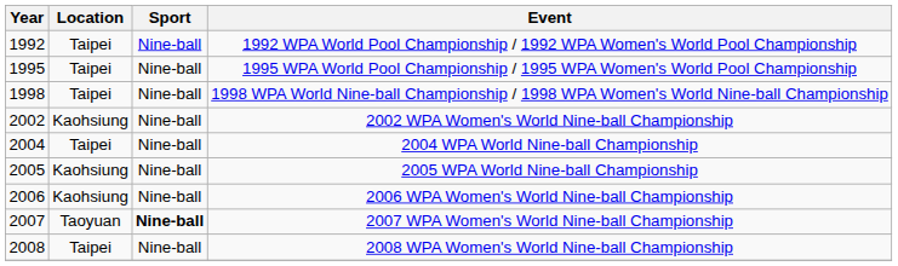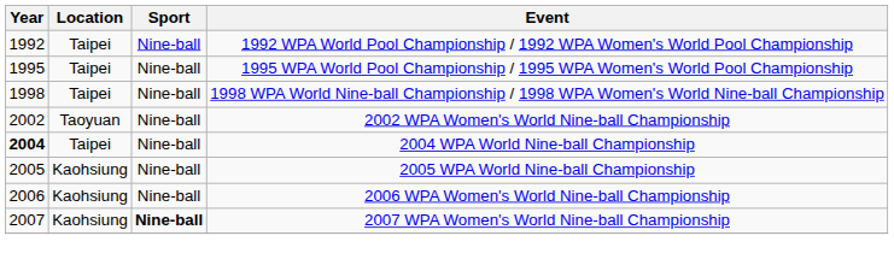2002 WPA Women's World Nine-ball Championship | Location: Kaohsiung -> Taoyuan
2004 WPA World Nine-ball Championship | Year: normal -> bold
2007 WPA Women's World Nine-ball Championship | Location: Taoyuan -> Kaohsiung
- row: 2008 | Taipei | Nine-ball | 2008 WPA Women's World Nine-ball Championship
